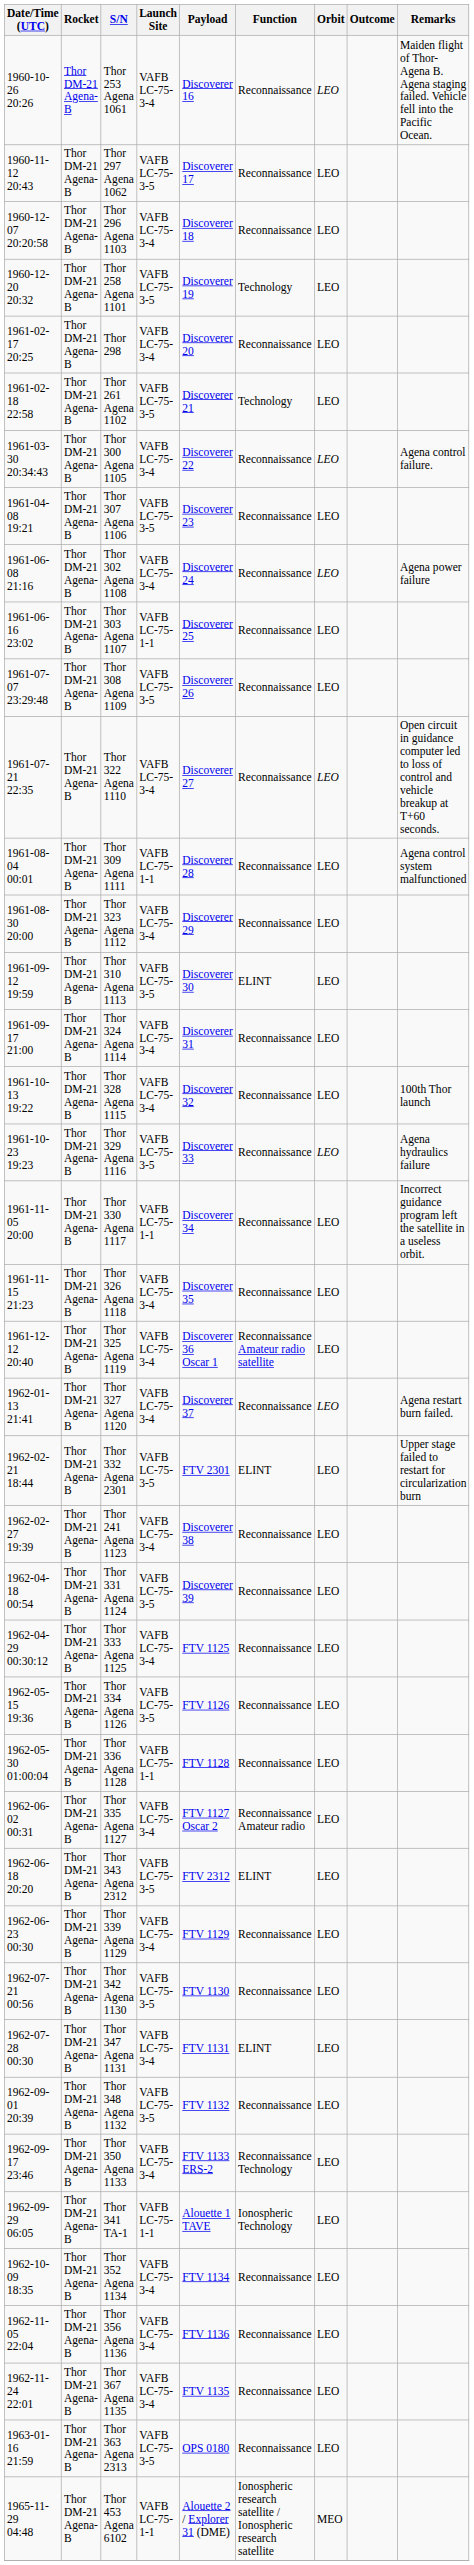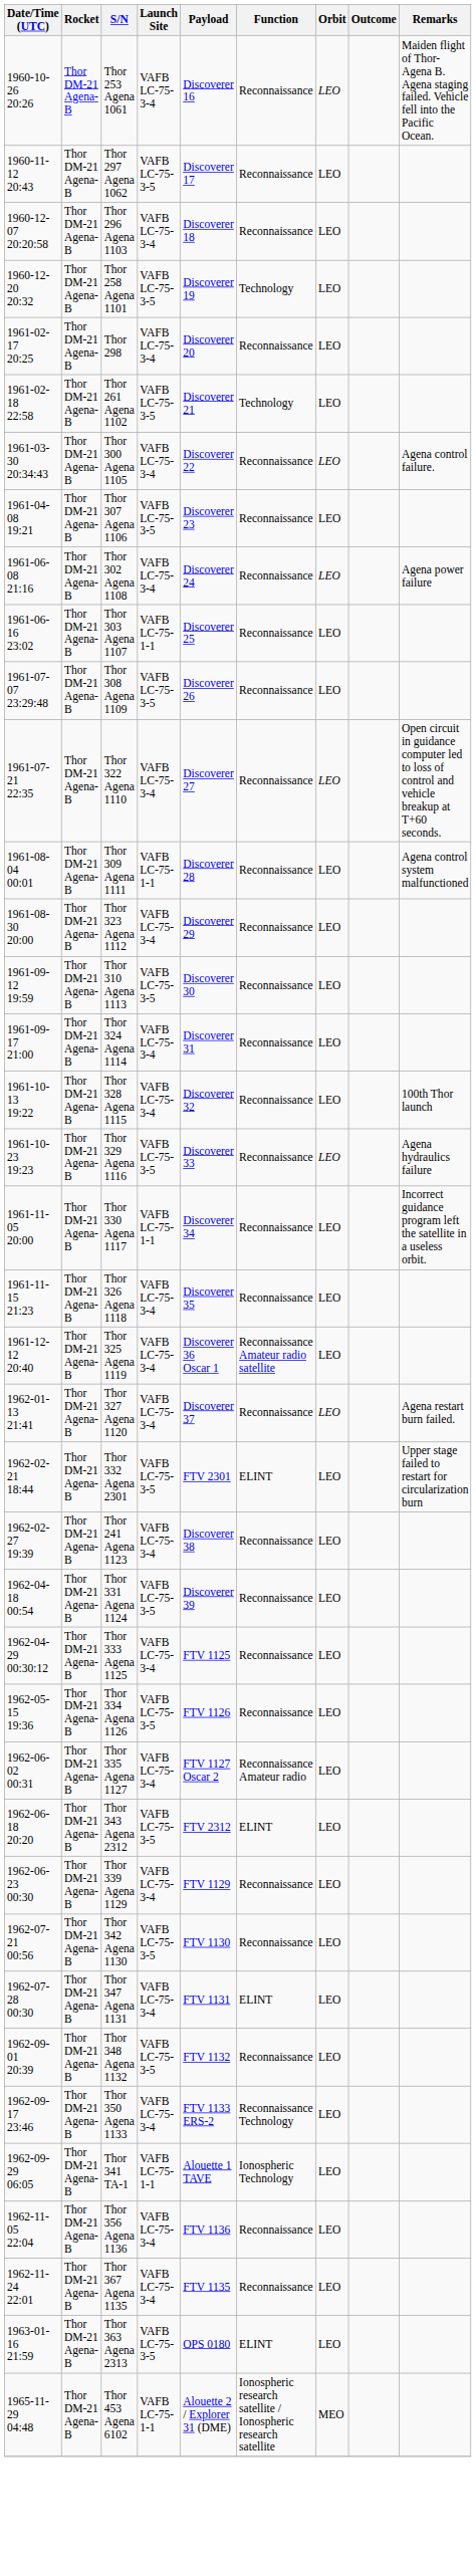Thor 310 Agena 1113 | Function: ELINT -> Reconnaissance
- row: 1962-05-30 01:00:04 | Thor DM-21 Agena-B | Thor 336 Agena 1128 | VAFB LC-75-1-1 | FTV 1128 | Reconnaissance | LEO
- row: 1962-10-09 18:35 | Thor DM-21 Agena-B | Thor 352 Agena 1134 | VAFB LC-75-3-4 | FTV 1134 | Reconnaissance | LEO
Thor 363 Agena 2313 | Function: Reconnaissance -> ELINT
